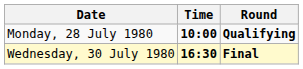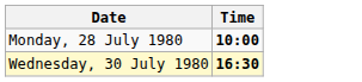- column: Round | Qualifying | Final
